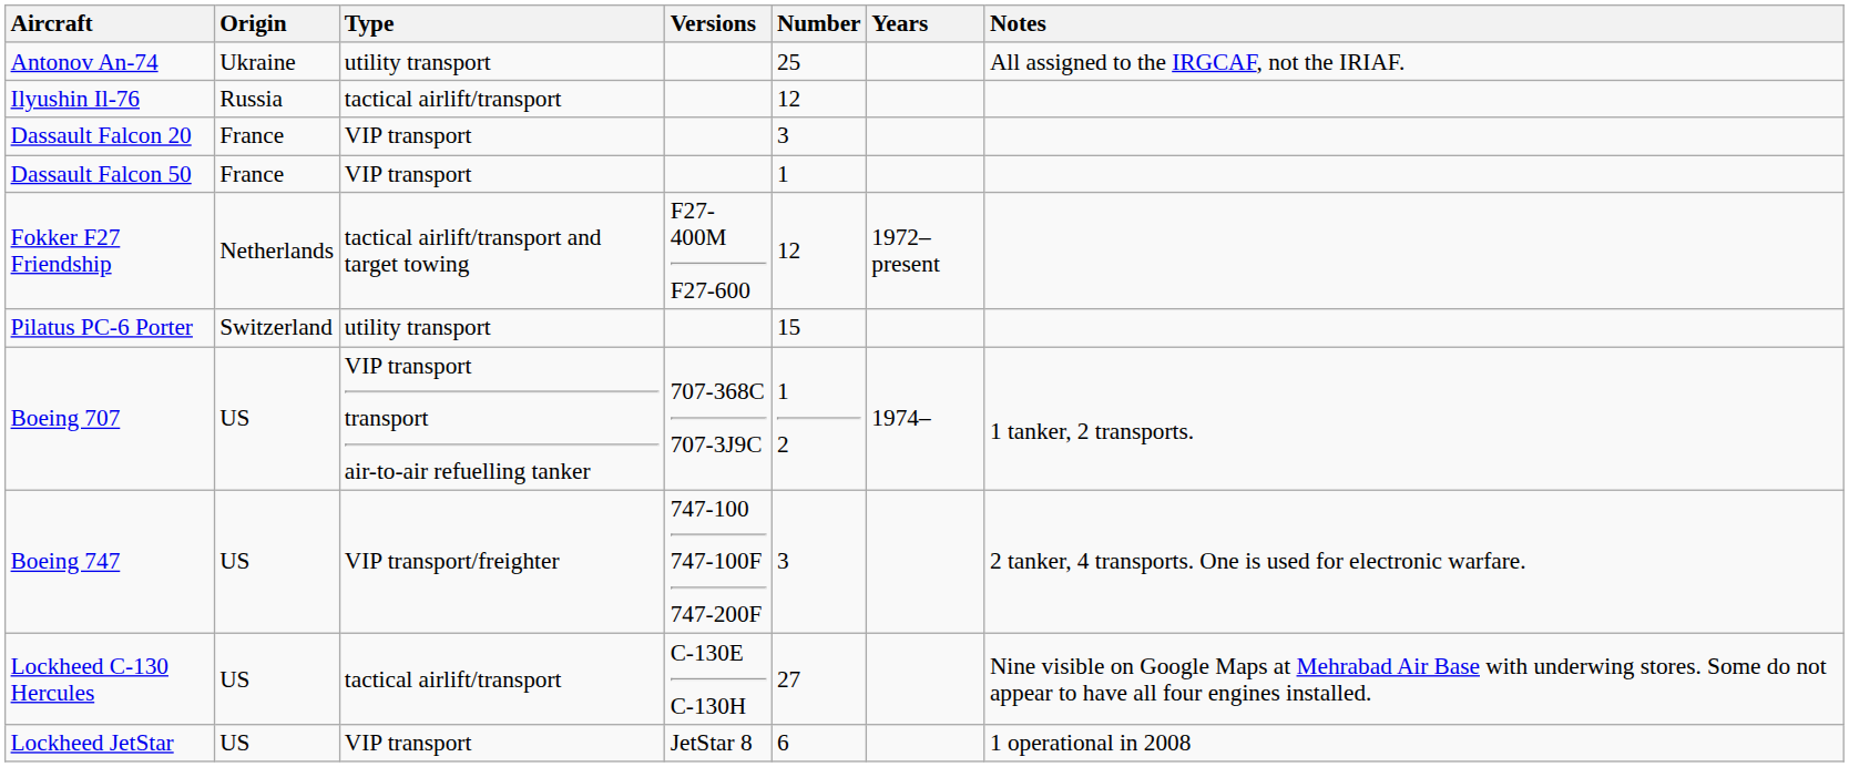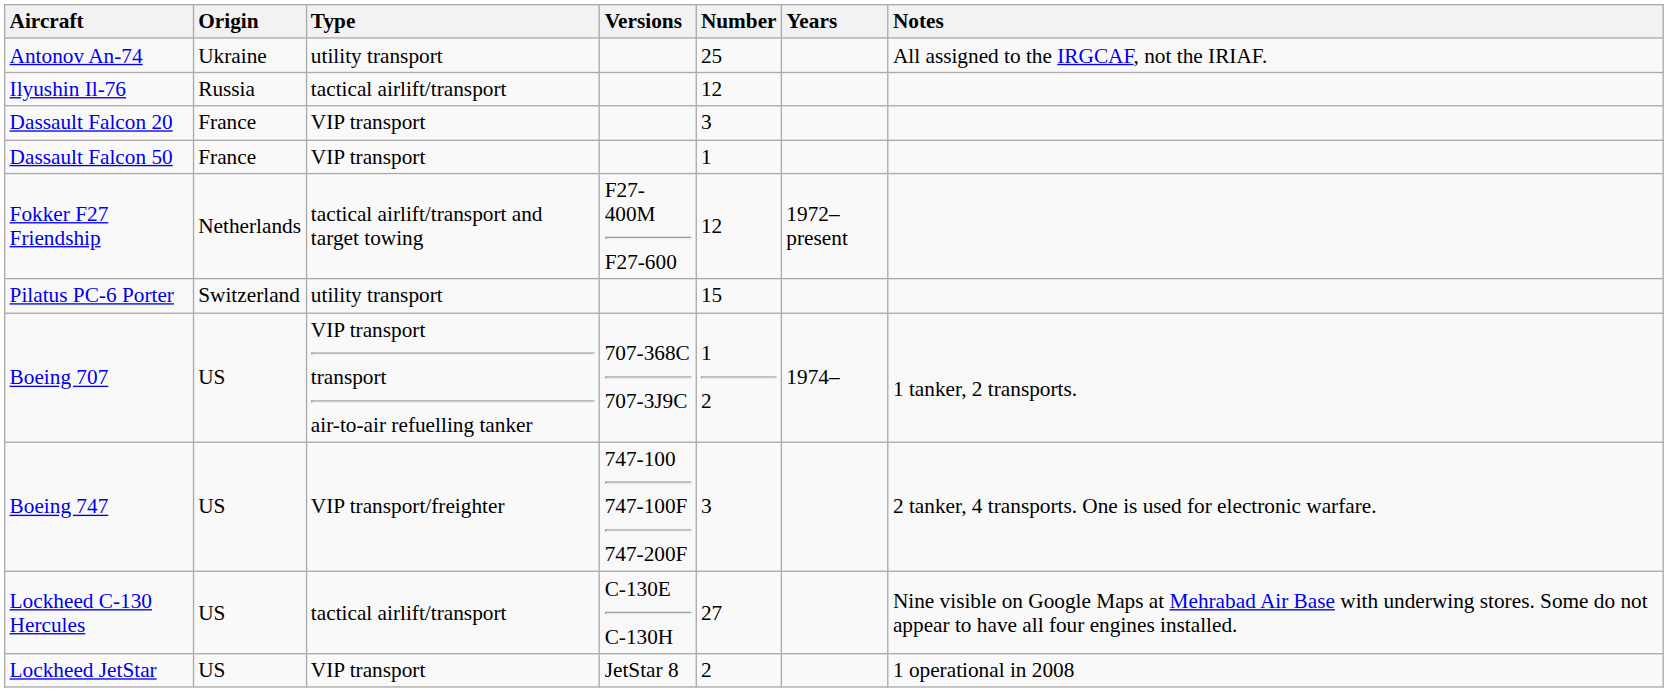Lockheed JetStar | Number: 6 -> 2
